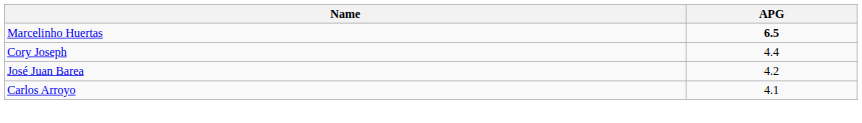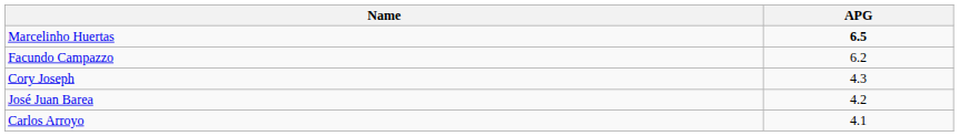+ row: Facundo Campazzo | 6.2
Cory Joseph | APG: 4.4 -> 4.3
